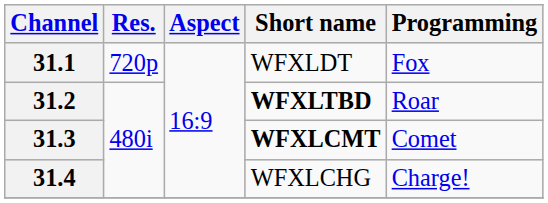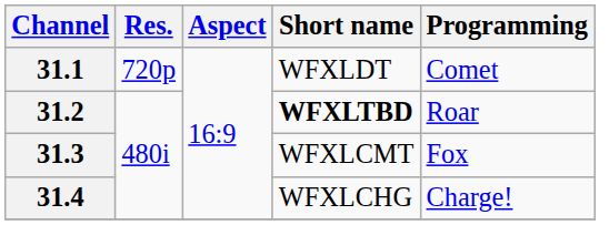31.1 | Programming: Fox -> Comet
31.3 | Short name: bold -> normal
31.3 | Programming: Comet -> Fox
